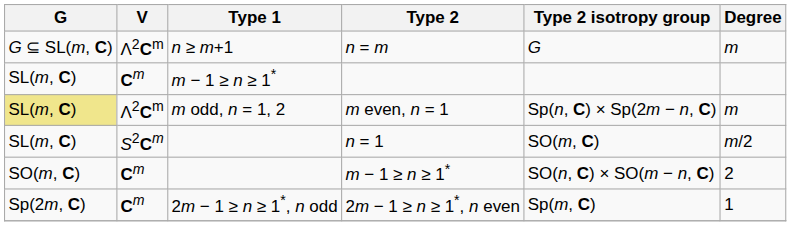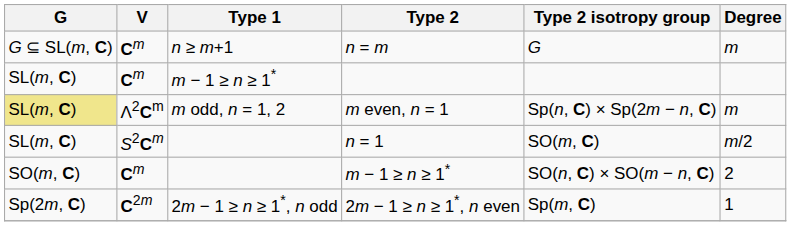n = m | V: Λ2Cm -> Cm
2m − 1 ≥ n ≥ 1*, n even | V: Cm -> C2m
